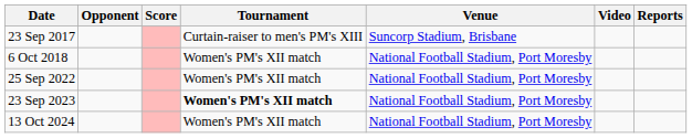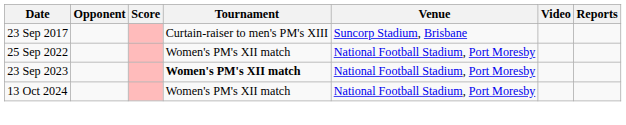- row: 6 Oct 2018 | Women's PM's XII match | National Football Stadium, Port Moresby
